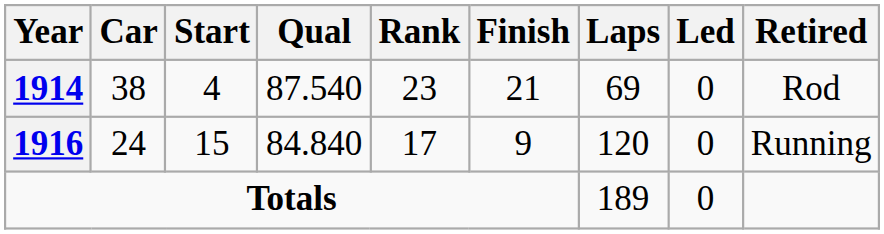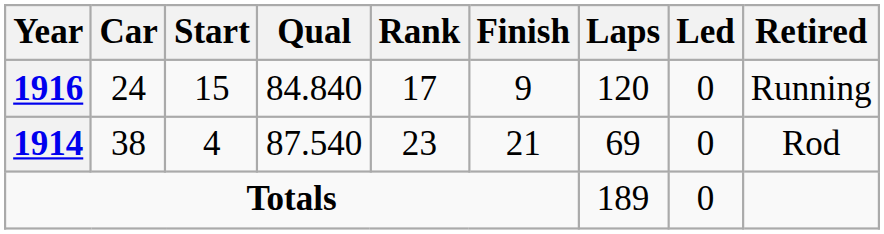rows swapped: 1914 <-> 1916
